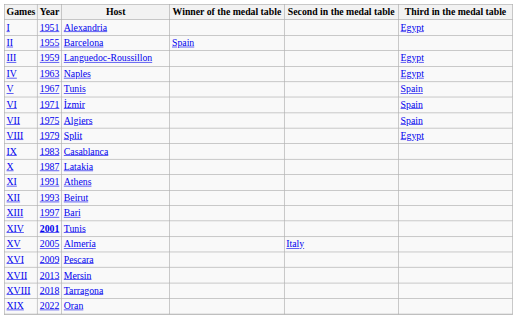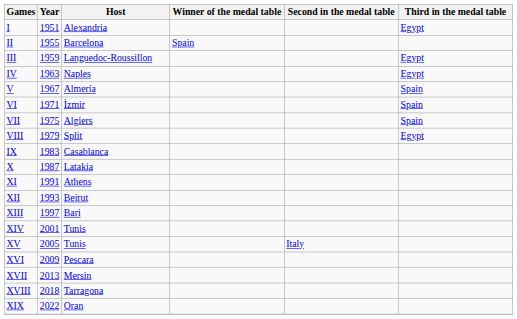V | Host: Tunis -> Almería
XIV | Year: bold -> normal
XV | Host: Almería -> Tunis
